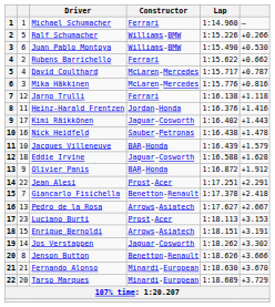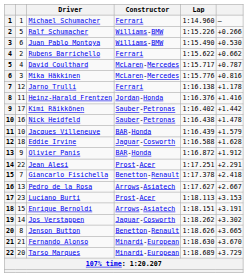Jarno Trulli | column 6: +1.118 -> +1.178
Kimi Räikkönen | Constructor: Jaguar-Cosworth -> Sauber-Petronas
Kimi Räikkönen | column 6: +1.443 -> +1.442
Jenson Button | column 6: +3.666 -> +3.665
